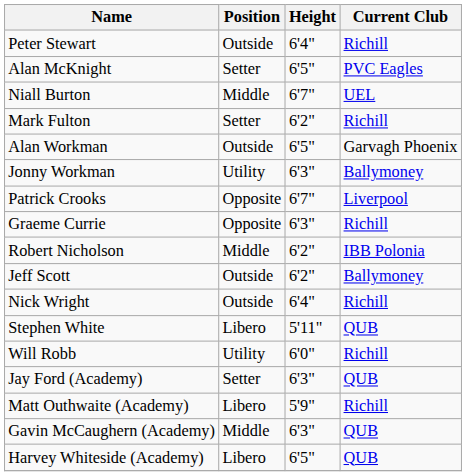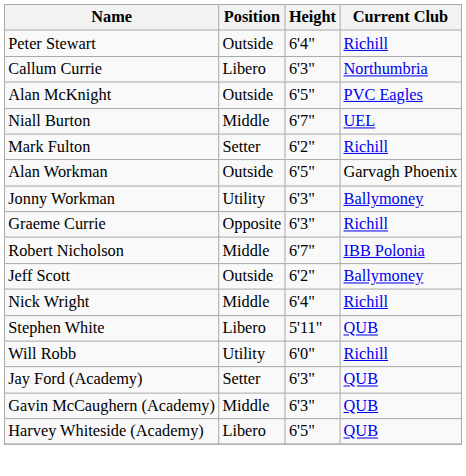+ row: Callum Currie | Libero | 6'3" | Northumbria
Alan McKnight | Position: Setter -> Outside
- row: Patrick Crooks | Opposite | 6'7" | Liverpool
Robert Nicholson | Height: 6'2" -> 6'7"
Nick Wright | Position: Outside -> Middle
- row: Matt Outhwaite (Academy) | Libero | 5'9" | Richill
